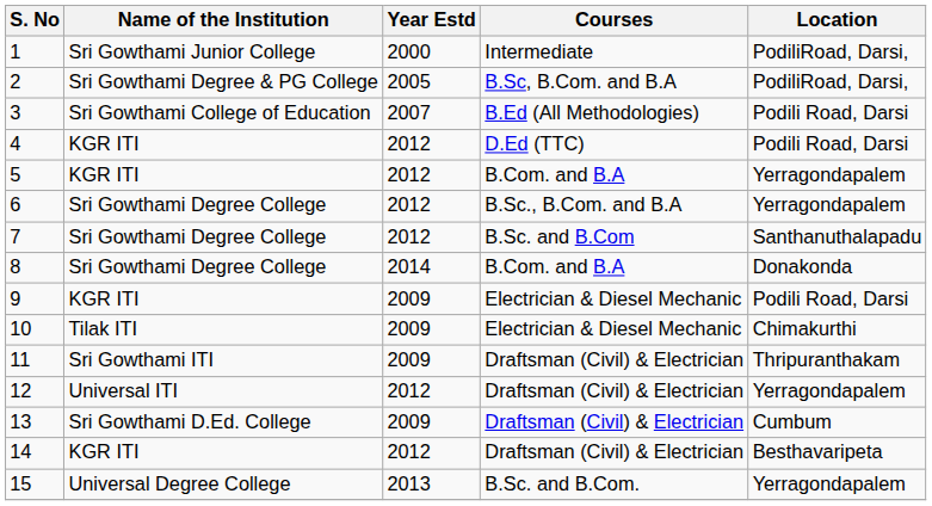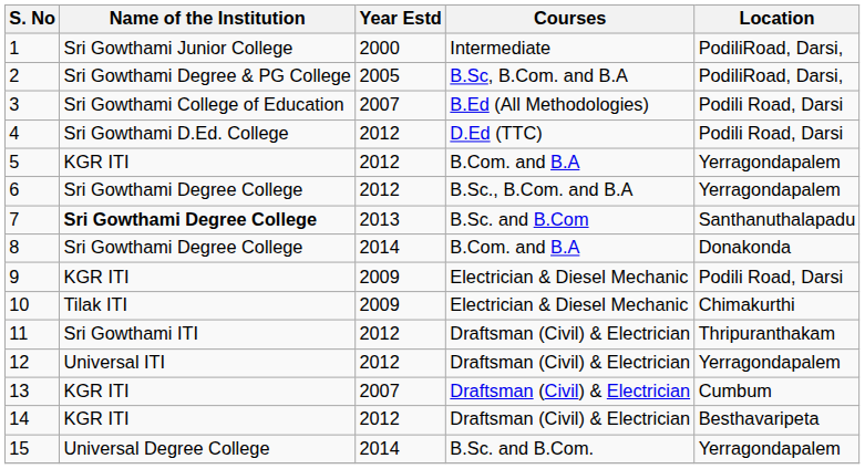4 | Name of the Institution: KGR ITI -> Sri Gowthami D.Ed. College
7 | Name of the Institution: normal -> bold
7 | Year Estd: 2012 -> 2013
11 | Year Estd: 2009 -> 2012
13 | Name of the Institution: Sri Gowthami D.Ed. College -> KGR ITI
13 | Year Estd: 2009 -> 2007
15 | Year Estd: 2013 -> 2014
